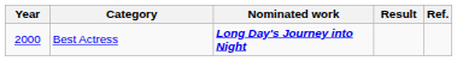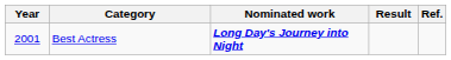Best Actress | Year: 2000 -> 2001
